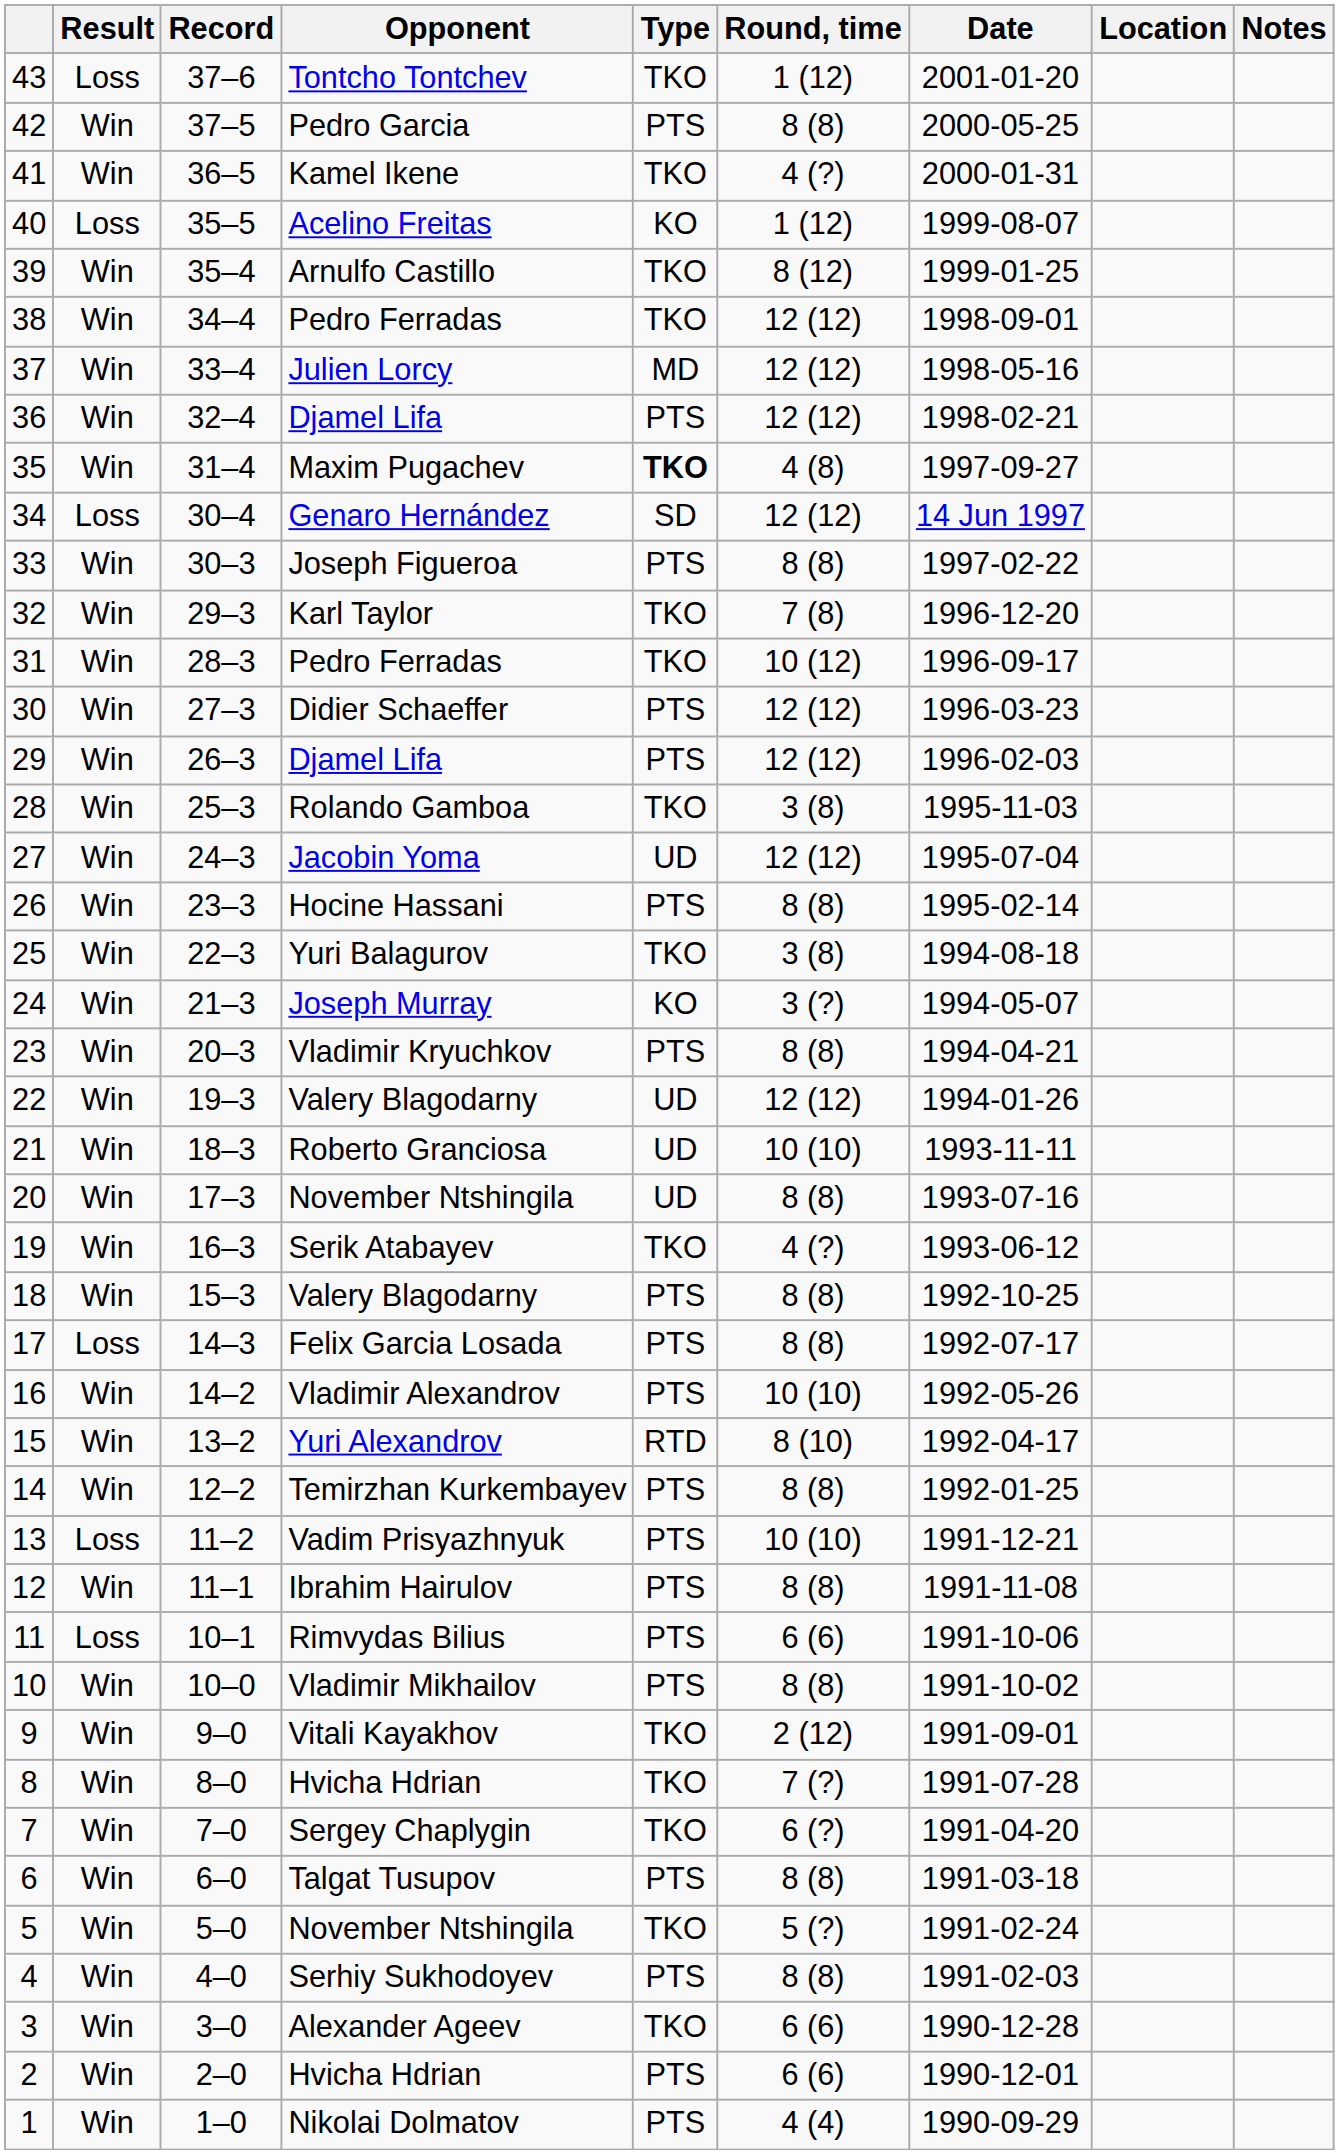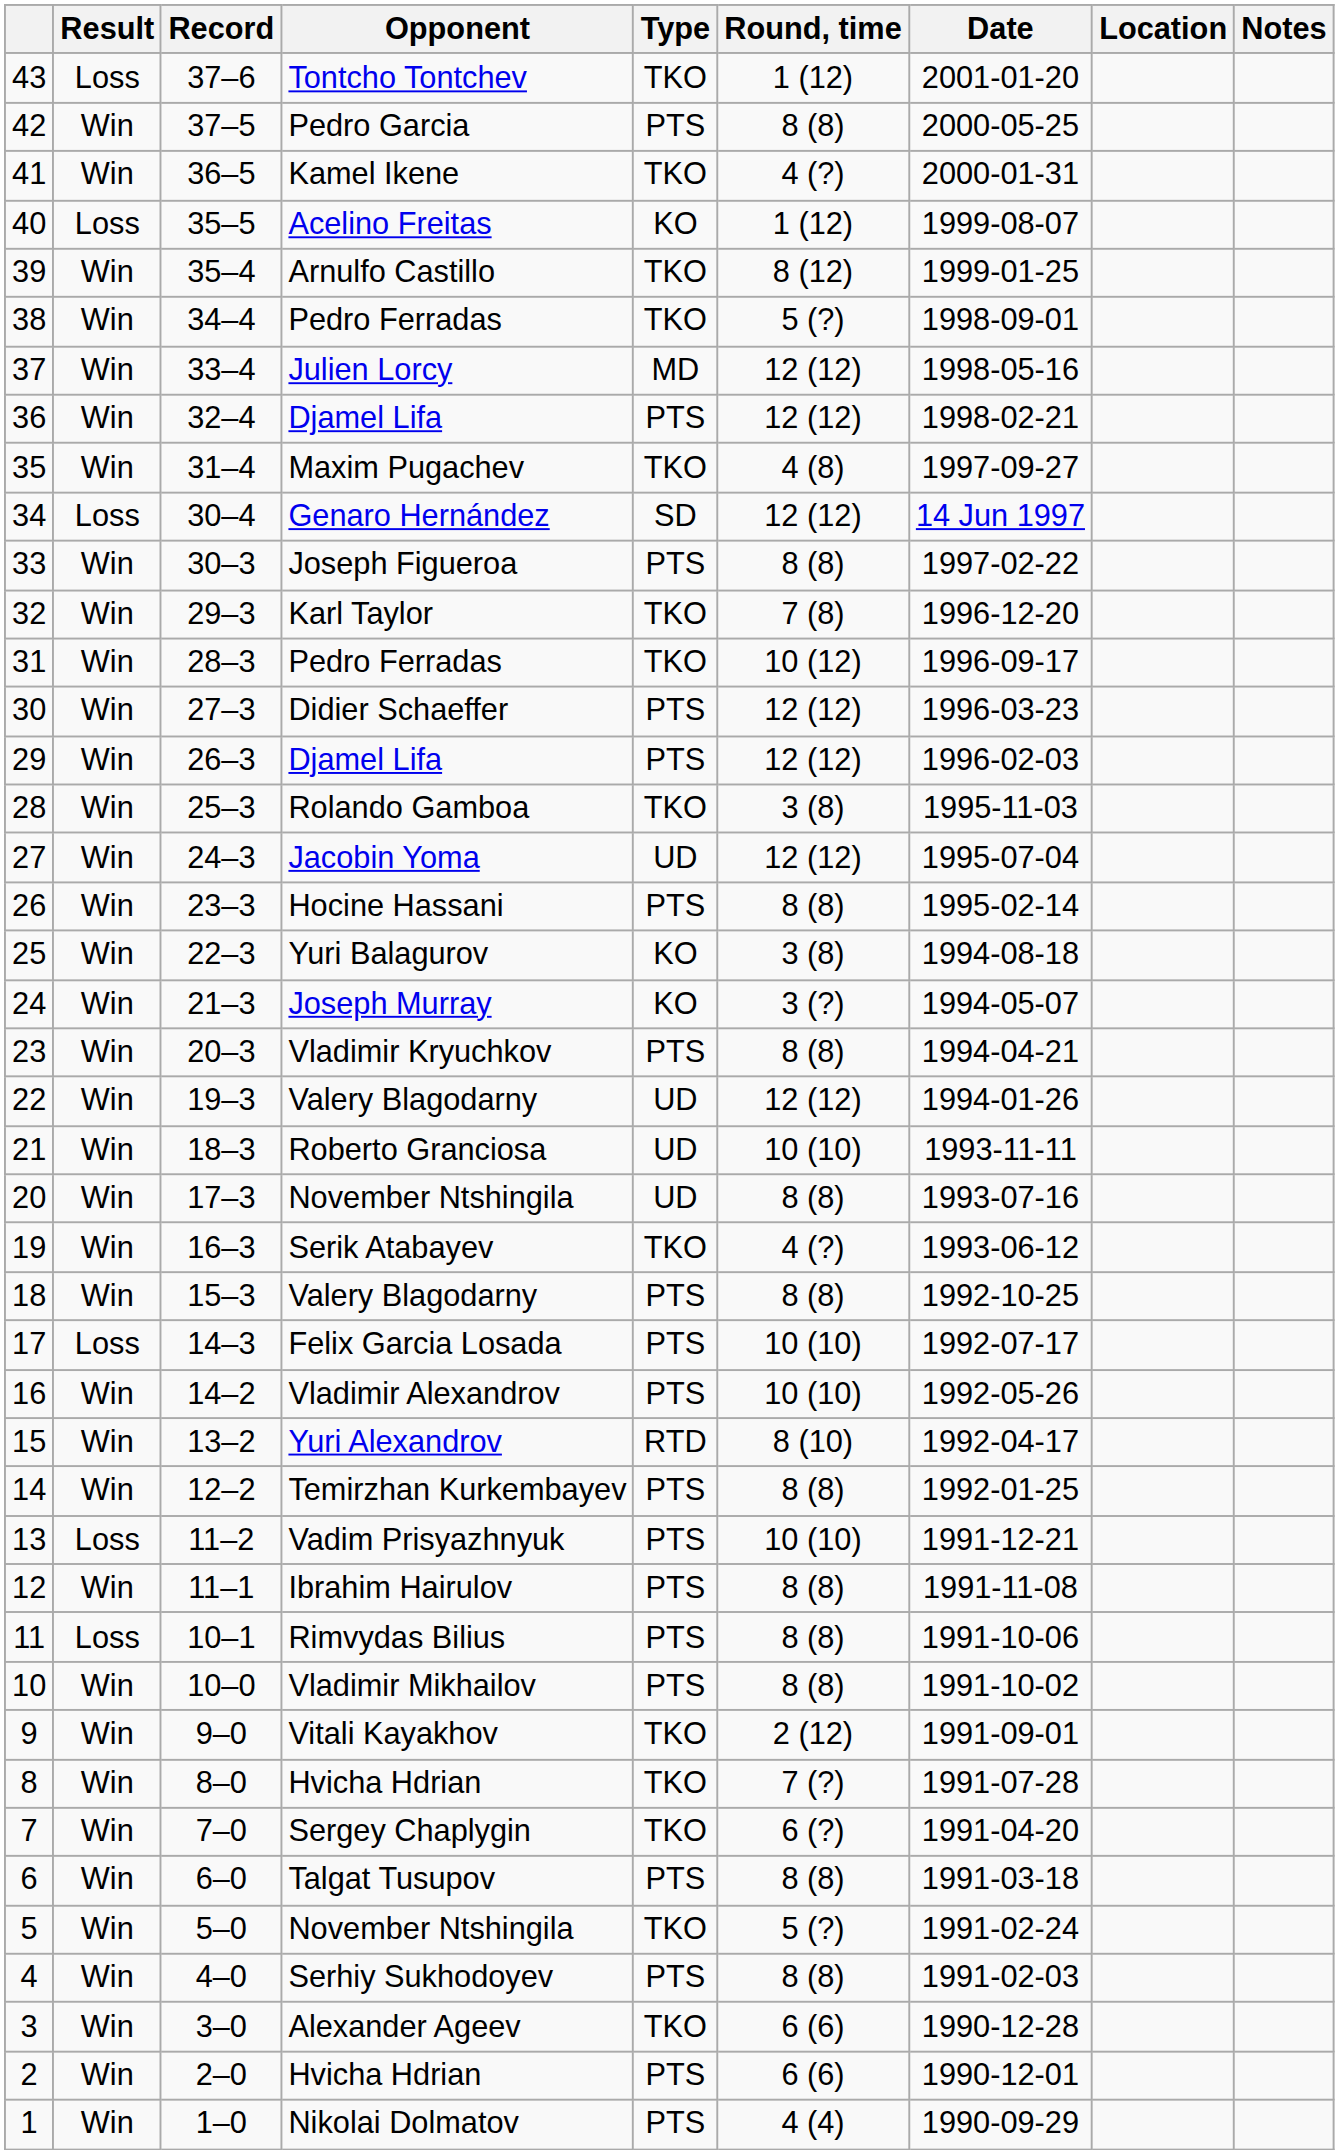38 | Round, time: 12 (12) -> 5 (?)
35 | Type: bold -> normal
25 | Type: TKO -> KO
17 | Round, time: 8 (8) -> 10 (10)
11 | Round, time: 6 (6) -> 8 (8)
